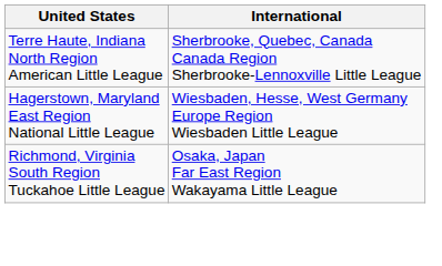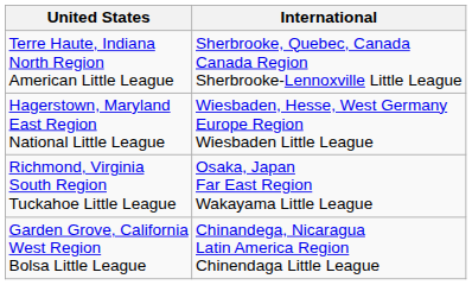+ row: Garden Grove, California West Region Bolsa Little League | Chinandega, Nicaragua Latin America Region Chinendaga Little League
